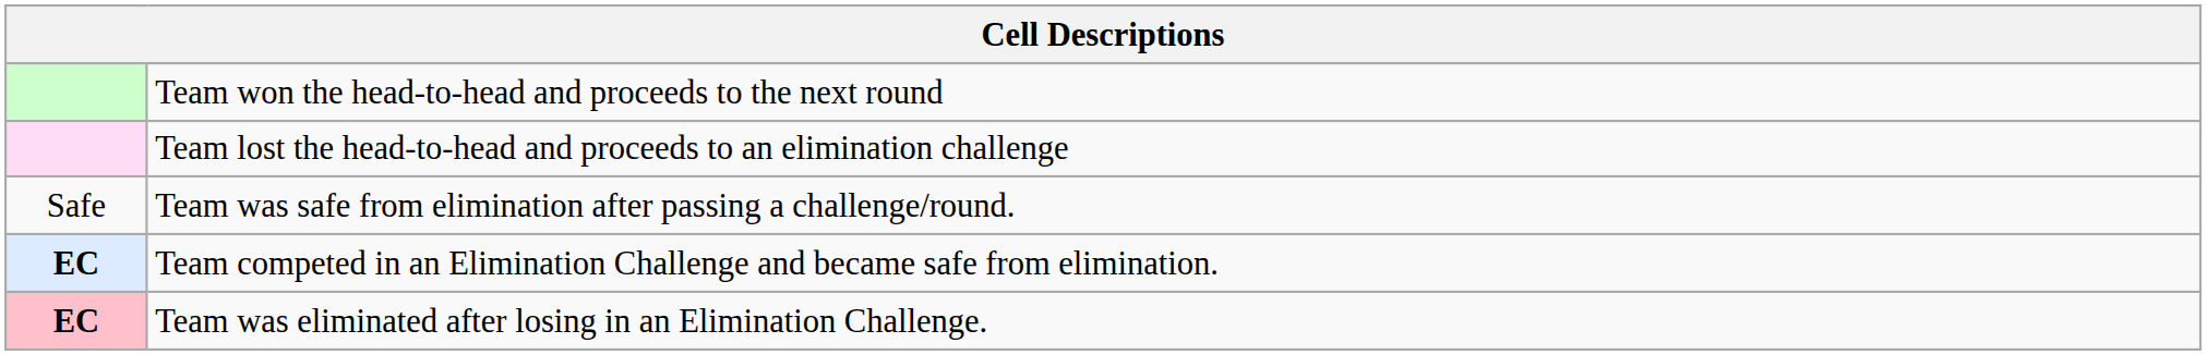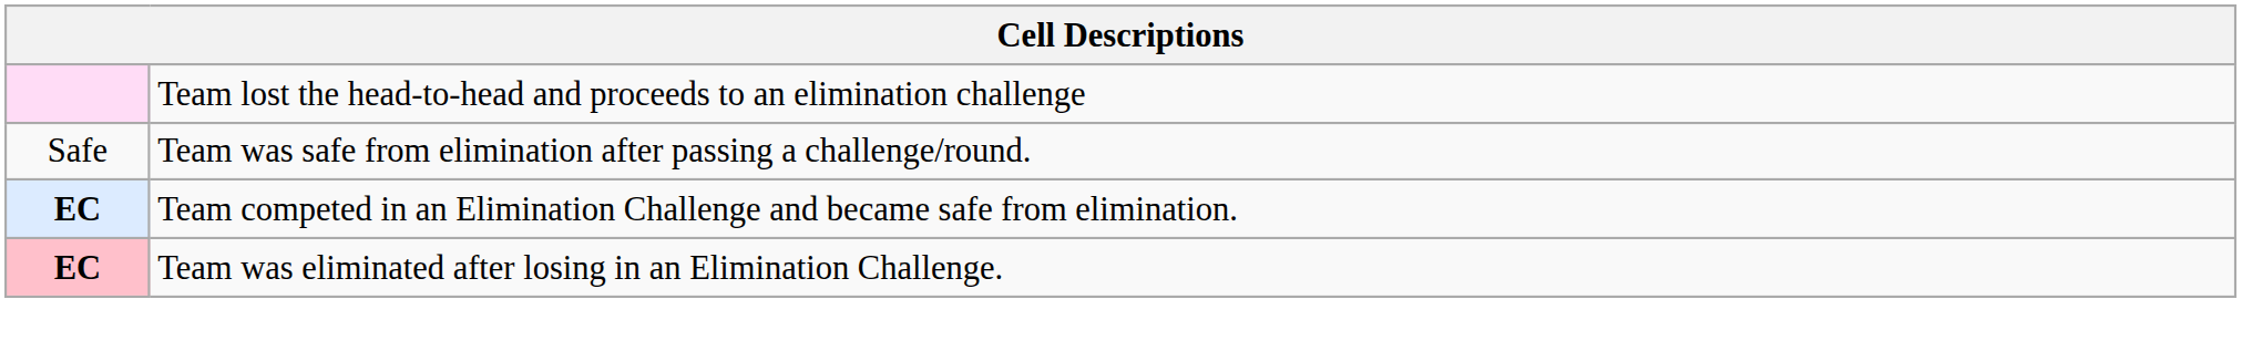- row: Team won the head-to-head and proceeds to the next round
